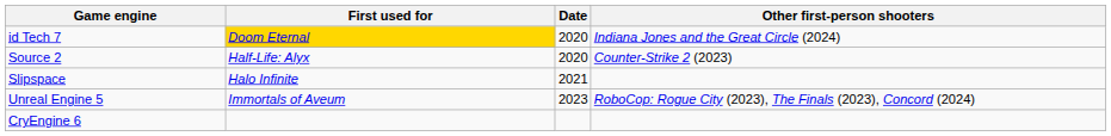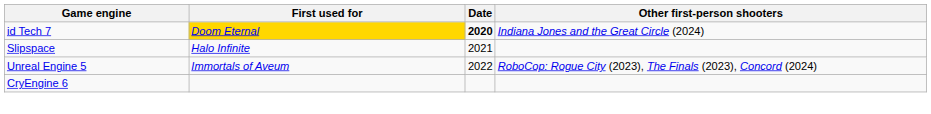id Tech 7 | Date: normal -> bold
- row: Source 2 | Half-Life: Alyx | 2020 | Counter-Strike 2 (2023)
Unreal Engine 5 | Date: 2023 -> 2022
